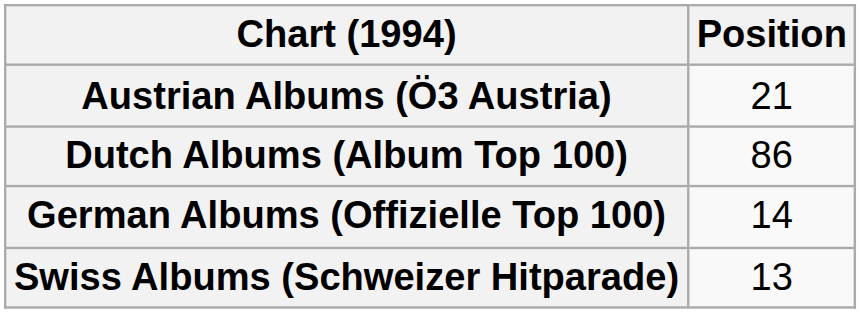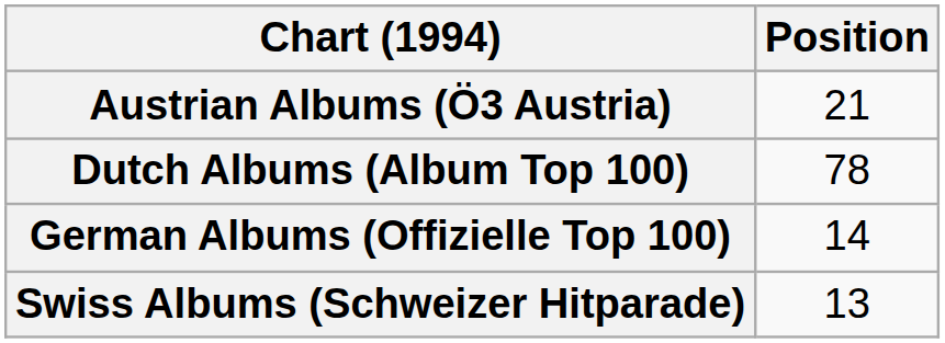Dutch Albums (Album Top 100) | Position: 86 -> 78
